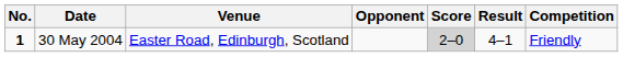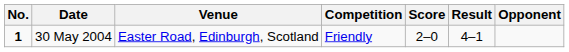columns swapped: Opponent <-> Competition
30 May 2004 | Score: lightgrey background -> no background
